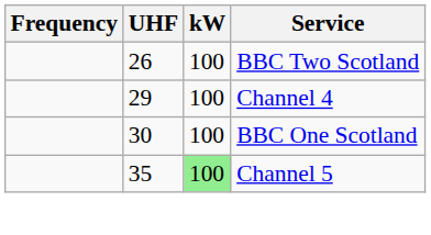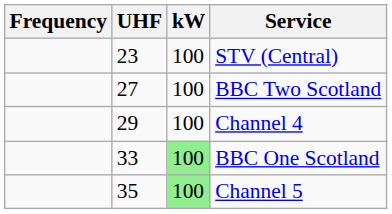+ row: 23 | 100 | STV (Central)
BBC Two Scotland | UHF: 26 -> 27
BBC One Scotland | UHF: 30 -> 33
BBC One Scotland | kW: no background -> lightgreen background
